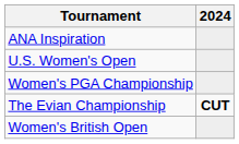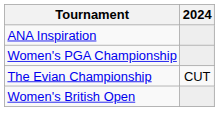- row: U.S. Women's Open
The Evian Championship | 2024: bold -> normal
